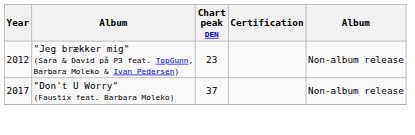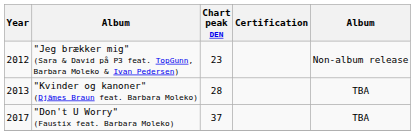+ row: 2013 | "Kvinder og kanoner" (Djämes Braun feat. Barbara Moleko) | 28 | TBA
"Don't U Worry" (Faustix feat. Barbara Moleko) | column 5: Non-album release -> TBA
